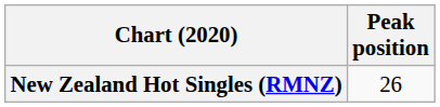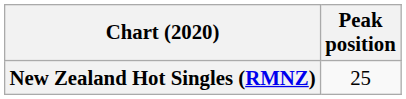New Zealand Hot Singles (RMNZ) | Peak position: 26 -> 25
